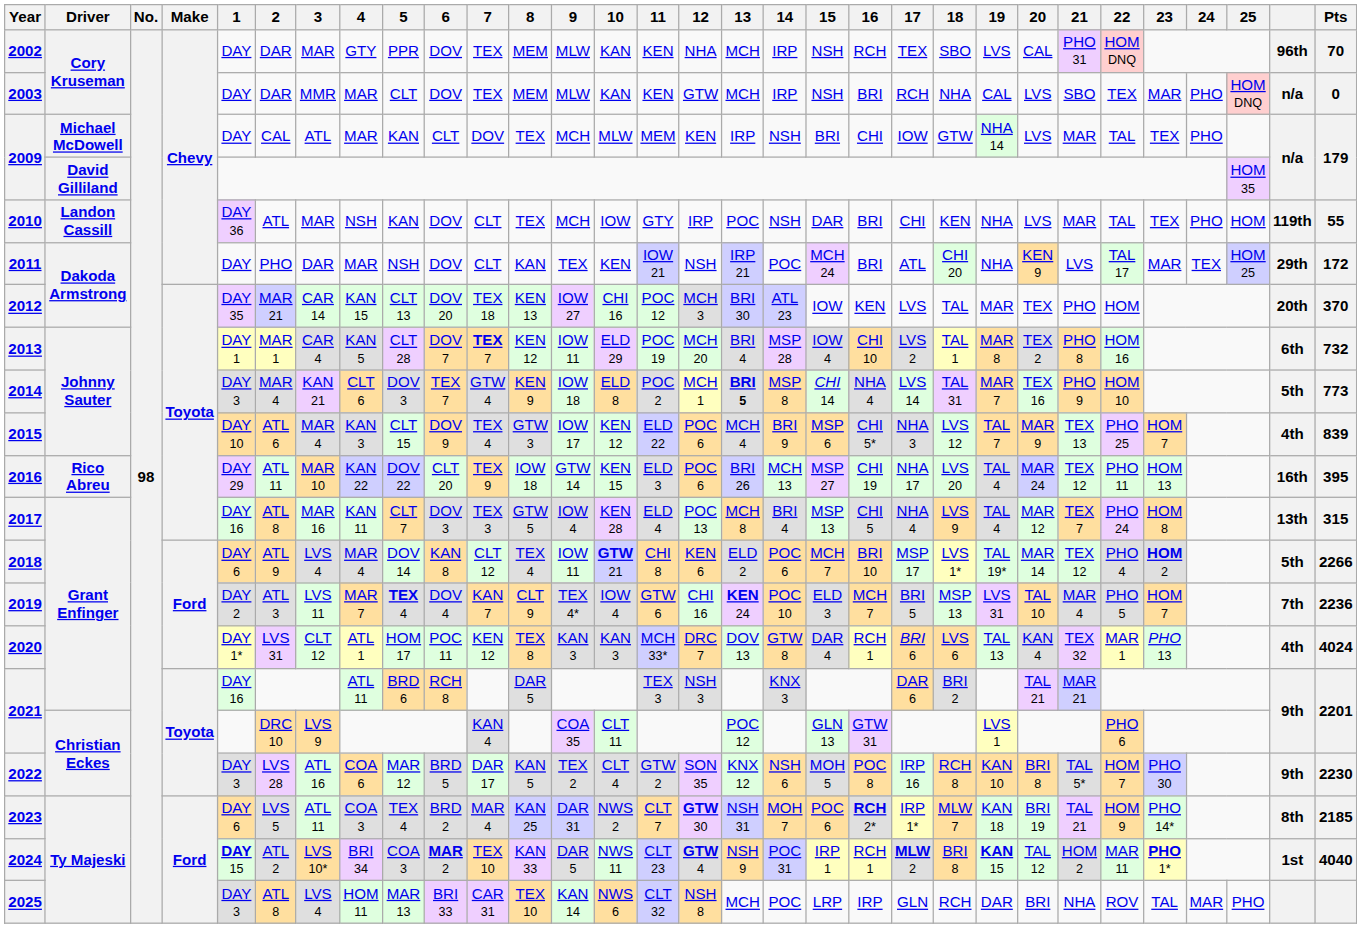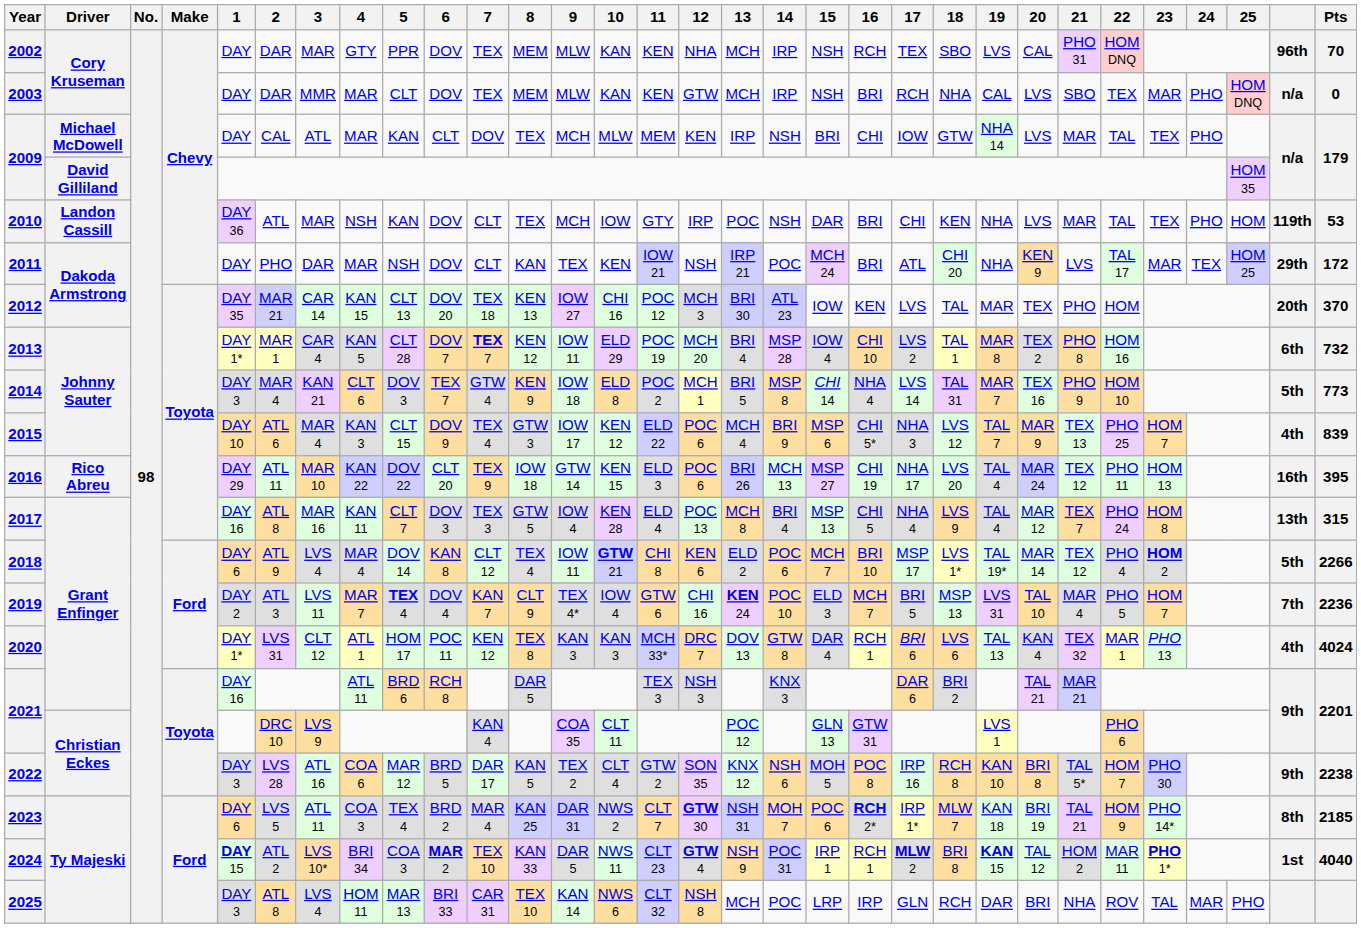2010 | Pts: 55 -> 53
2013 | 1: DAY 1 -> DAY 1*
2014 | 13: bold -> normal
2022 | Pts: 2230 -> 2238
